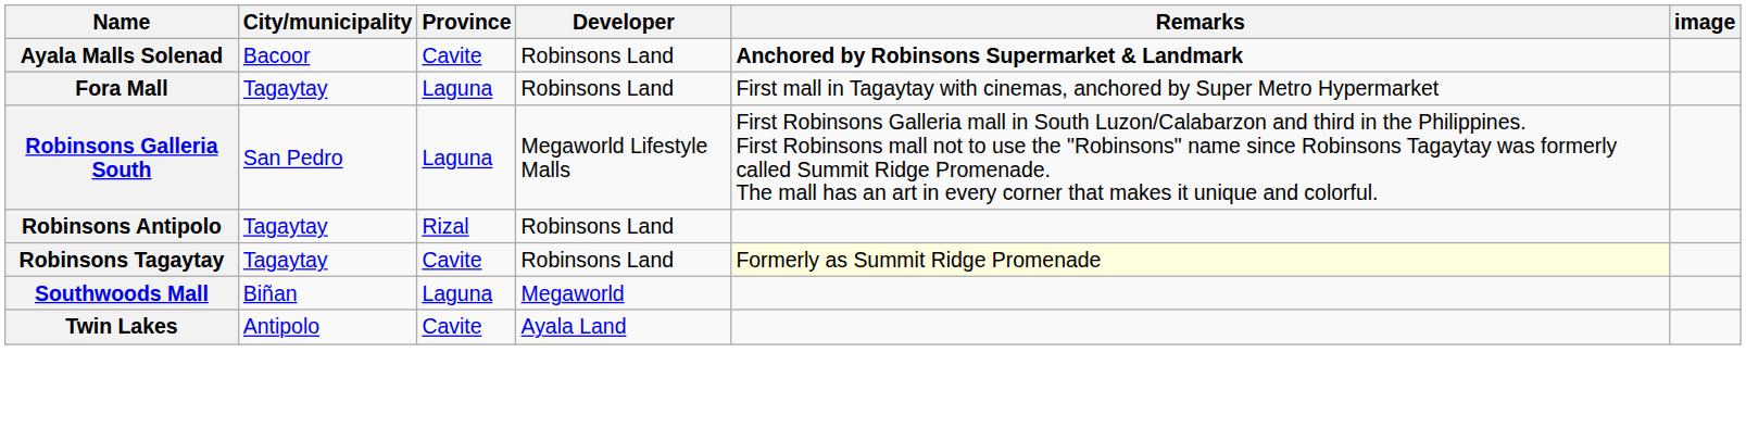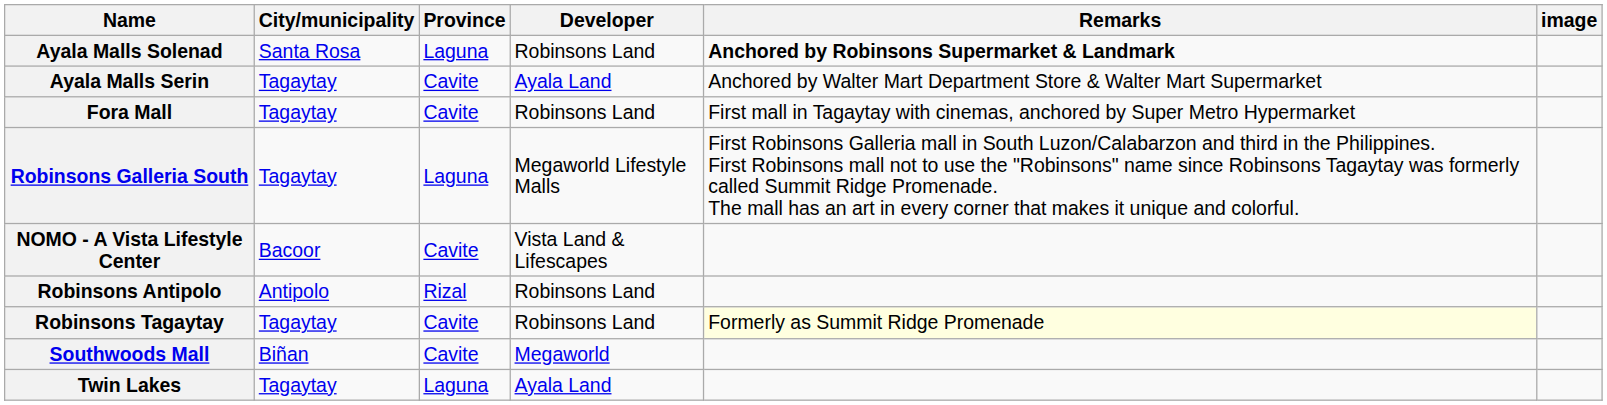Ayala Malls Solenad | City/municipality: Bacoor -> Santa Rosa
Ayala Malls Solenad | Province: Cavite -> Laguna
+ row: Ayala Malls Serin | Tagaytay | Cavite | Ayala Land | Anchored by Walter Mart Department Store & Walter Mart Supermarket
Fora Mall | Province: Laguna -> Cavite
Robinsons Galleria South | City/municipality: San Pedro -> Tagaytay
+ row: NOMO - A Vista Lifestyle Center | Bacoor | Cavite | Vista Land & Lifescapes
Robinsons Antipolo | City/municipality: Tagaytay -> Antipolo
Southwoods Mall | Province: Laguna -> Cavite
Twin Lakes | City/municipality: Antipolo -> Tagaytay
Twin Lakes | Province: Cavite -> Laguna
